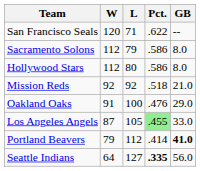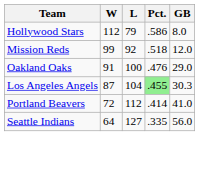- row: San Francisco Seals | 120 | 71 | .622 | --
- row: Sacramento Solons | 112 | 79 | .586 | 8.0
Hollywood Stars | L: 80 -> 79
Mission Reds | W: 92 -> 99
Mission Reds | GB: 21.0 -> 12.0
Los Angeles Angels | L: 105 -> 104
Los Angeles Angels | GB: 33.0 -> 30.3
Portland Beavers | W: 79 -> 72
Portland Beavers | GB: bold -> normal
Seattle Indians | Pct.: bold -> normal
